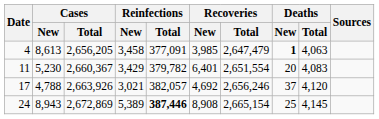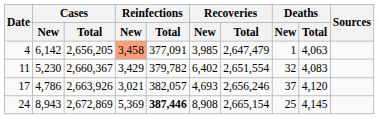4 | Cases / New: 8,613 -> 6,142
4 | Reinfections / New: no background -> lightsalmon background
4 | Deaths / New: bold -> normal
11 | Recoveries / New: 6,401 -> 6,402
11 | Deaths / New: 20 -> 32
17 | Cases / New: 4,788 -> 4,786
17 | Recoveries / New: 4,692 -> 4,693
24 | Reinfections / New: 5,389 -> 5,369
